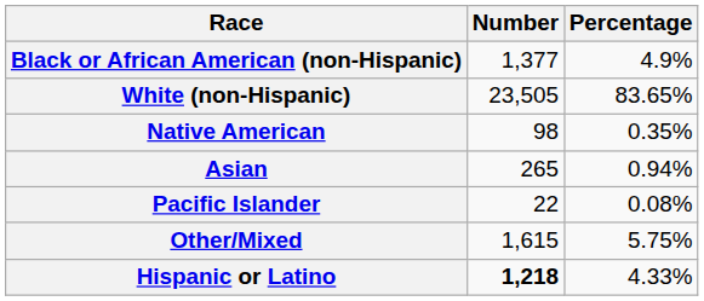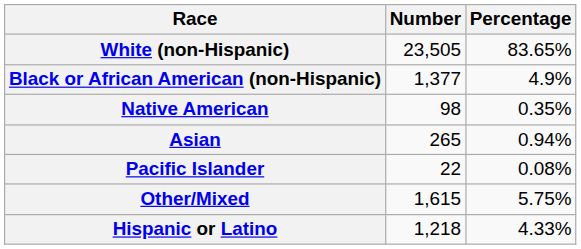rows swapped: White (non-Hispanic) <-> Black or African American (non-Hispanic)
Hispanic or Latino | Number: bold -> normal
